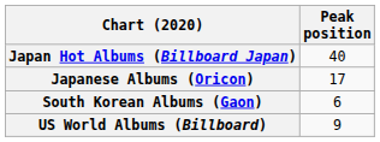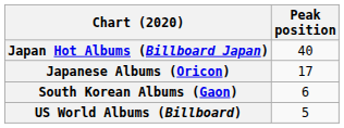US World Albums (Billboard) | Peak position: 9 -> 5
